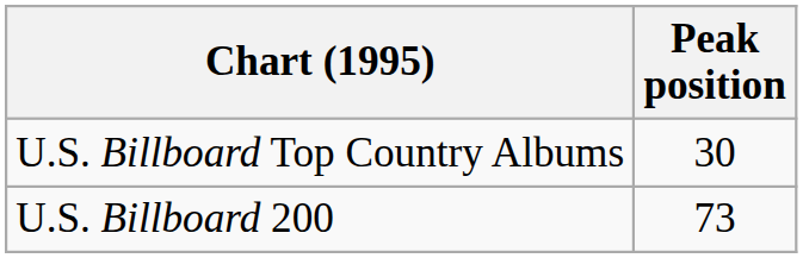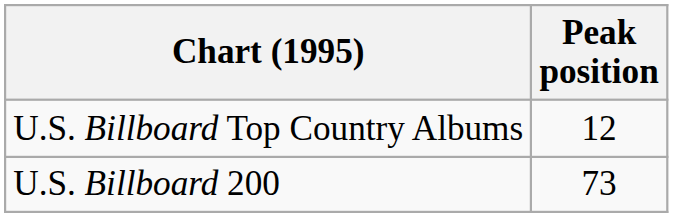U.S. Billboard Top Country Albums | Peak position: 30 -> 12
